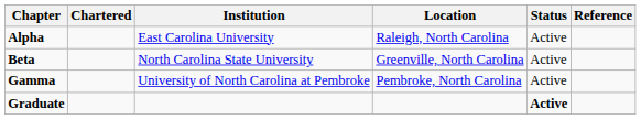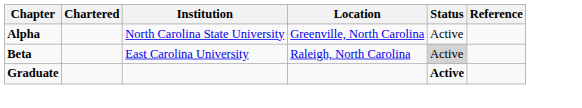Alpha | Institution: East Carolina University -> North Carolina State University
Alpha | Location: Raleigh, North Carolina -> Greenville, North Carolina
Beta | Institution: North Carolina State University -> East Carolina University
Beta | Location: Greenville, North Carolina -> Raleigh, North Carolina
Beta | Status: no background -> lightgrey background
- row: Gamma | University of North Carolina at Pembroke | Pembroke, North Carolina | Active
